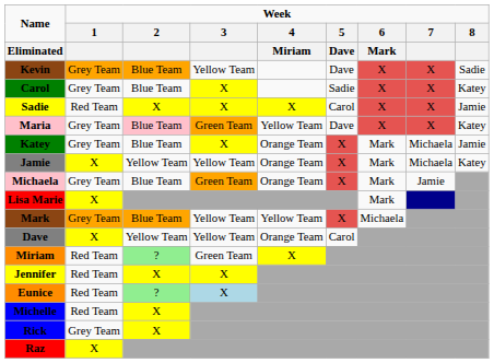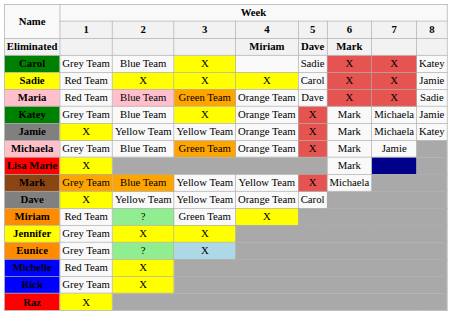- row: Kevin | Grey Team | Blue Team | Yellow Team | Dave | X | X | Sadie
Maria | Week / 1: Grey Team -> Red Team
Maria | Week / 4 / Miriam: Yellow Team -> Orange Team
Maria | Week / 8: Katey -> Sadie
Jennifer | Week / 1: Red Team -> Grey Team
Eunice | Week / 1: Red Team -> Grey Team
